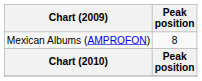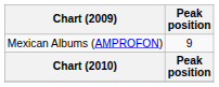Mexican Albums (AMPROFON) | Peak position: 8 -> 9
